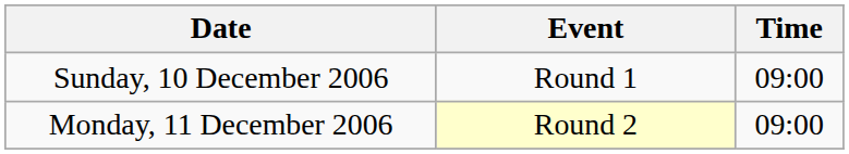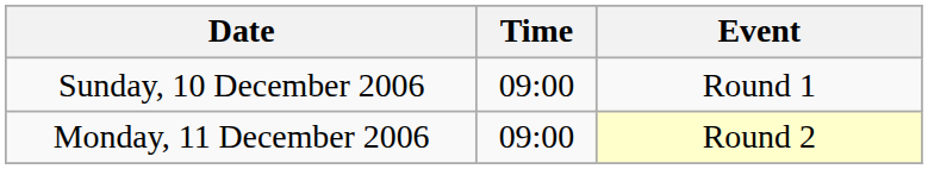columns swapped: Time <-> Event
